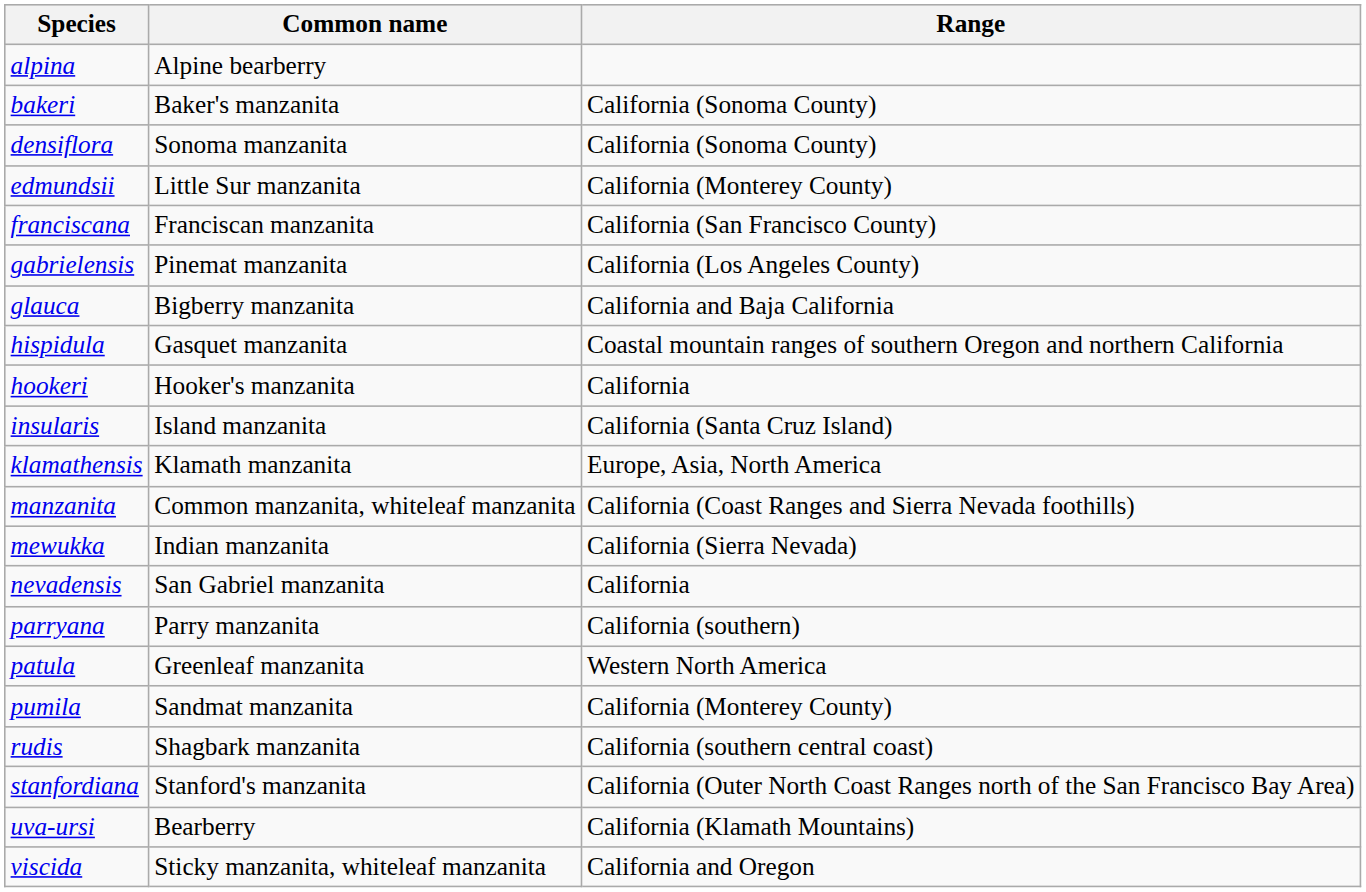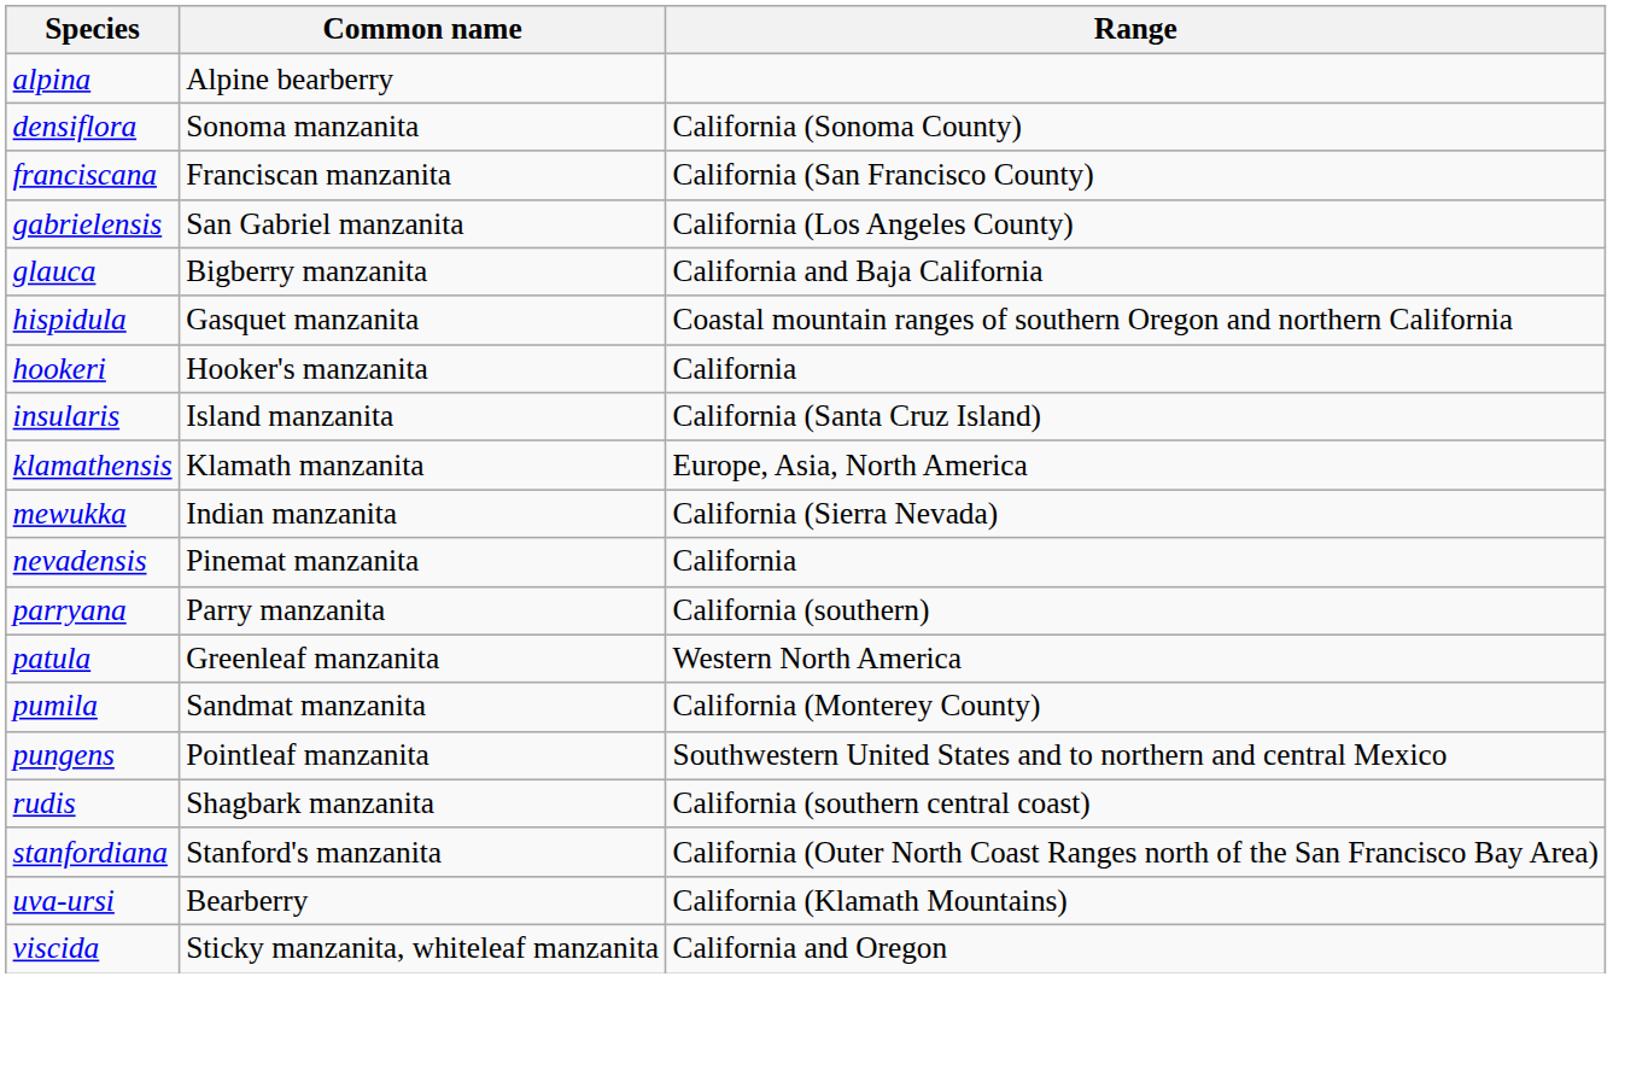- row: bakeri | Baker's manzanita | California (Sonoma County)
- row: edmundsii | Little Sur manzanita | California (Monterey County)
gabrielensis | Common name: Pinemat manzanita -> San Gabriel manzanita
- row: manzanita | Common manzanita, whiteleaf manzanita | California (Coast Ranges and Sierra Nevada foothills)
nevadensis | Common name: San Gabriel manzanita -> Pinemat manzanita
+ row: pungens | Pointleaf manzanita | Southwestern United States and to northern and central Mexico
